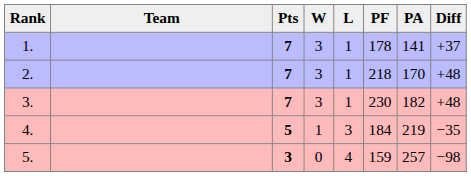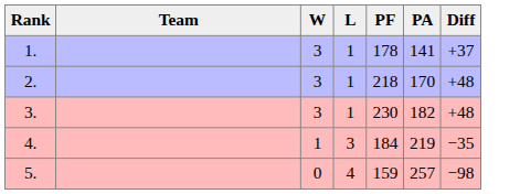- column: Pts | 7 | 7 | 7 | 5 | 3
